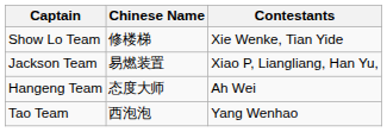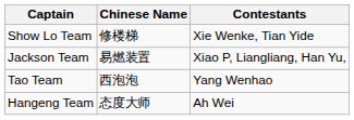rows swapped: Hangeng Team <-> Tao Team
